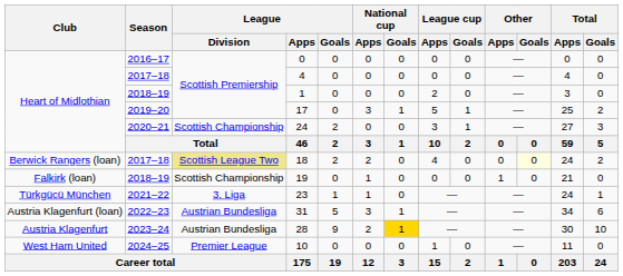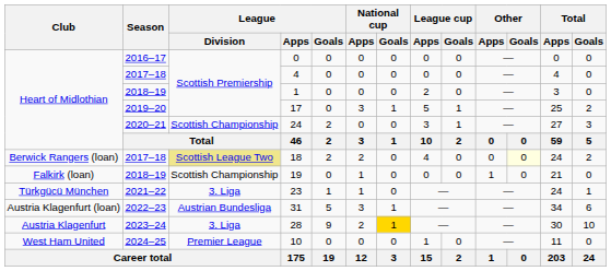28 | League / Division: Austrian Bundesliga -> 3. Liga
